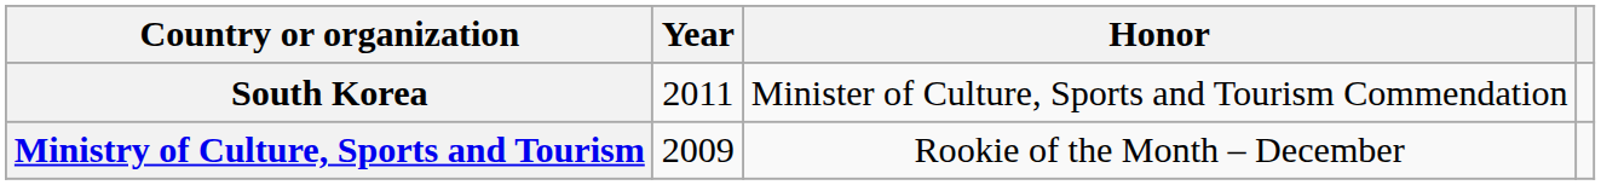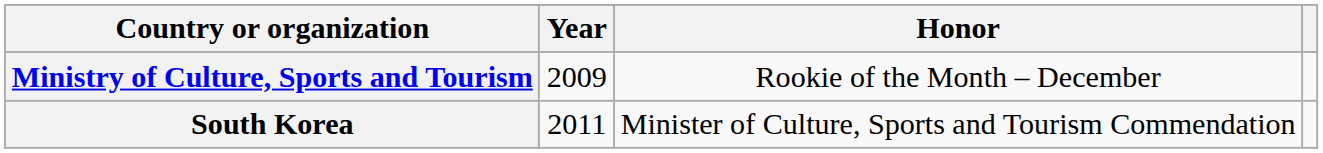rows swapped: Ministry of Culture, Sports and Tourism <-> South Korea
